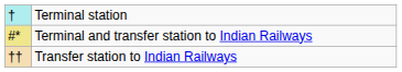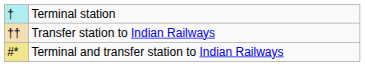rows swapped: Transfer station to Indian Railways <-> Terminal and transfer station to Indian Railways
